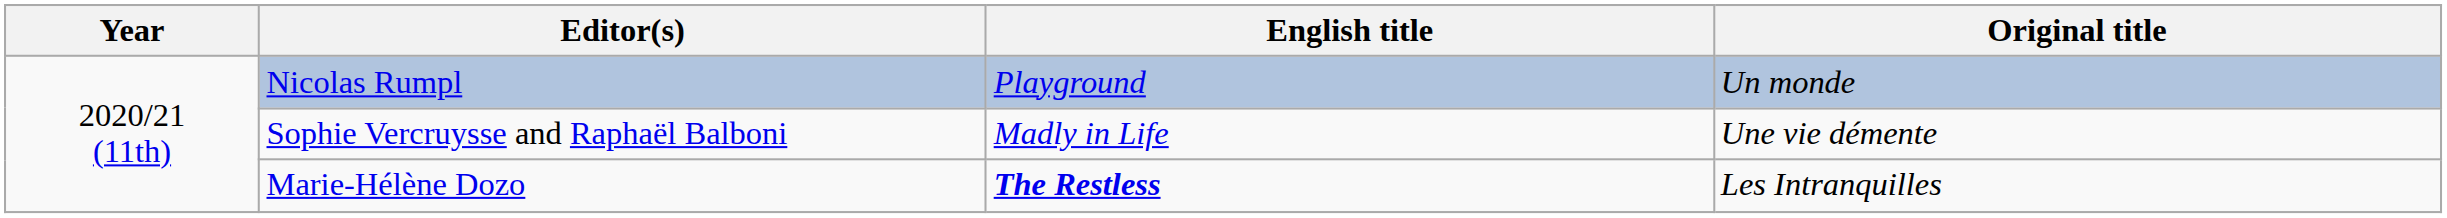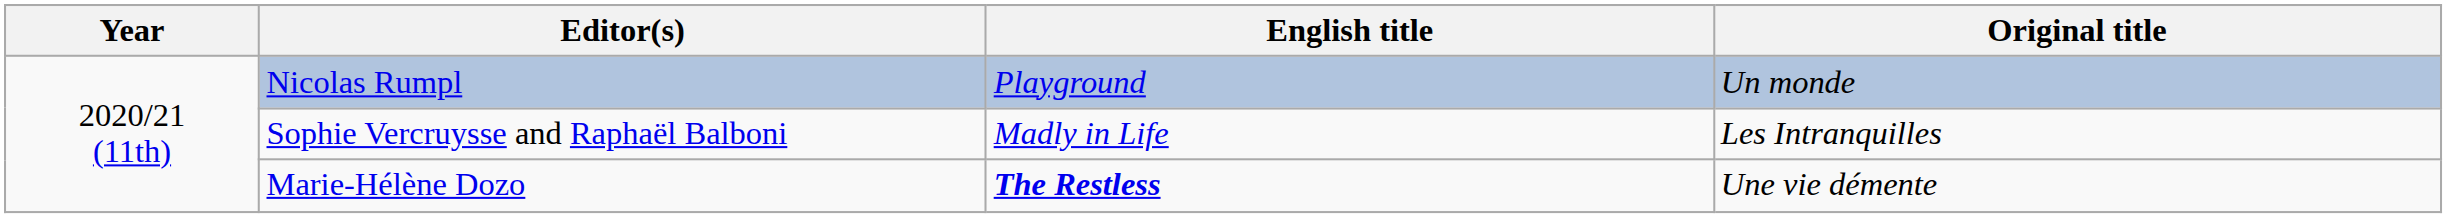Sophie Vercruysse and Raphaël Balboni | Original title: Une vie démente -> Les Intranquilles
Marie-Hélène Dozo | Original title: Les Intranquilles -> Une vie démente
